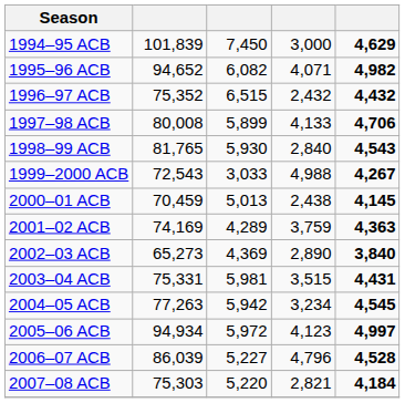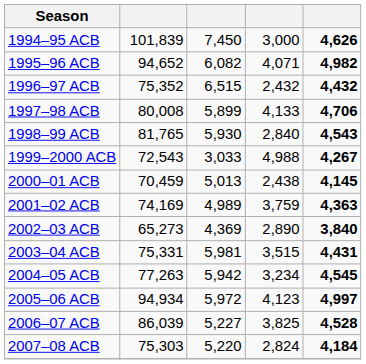1994–95 ACB | column 5: 4,629 -> 4,626
2001–02 ACB | column 3: 4,289 -> 4,989
2006–07 ACB | column 4: 4,796 -> 3,825
2007–08 ACB | column 4: 2,821 -> 2,824
